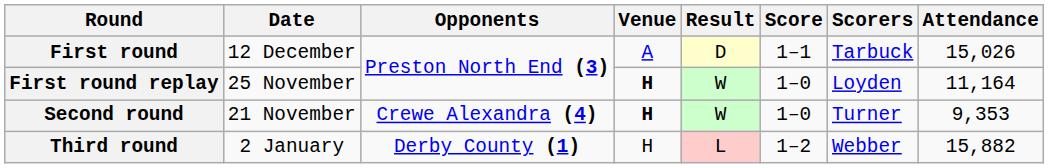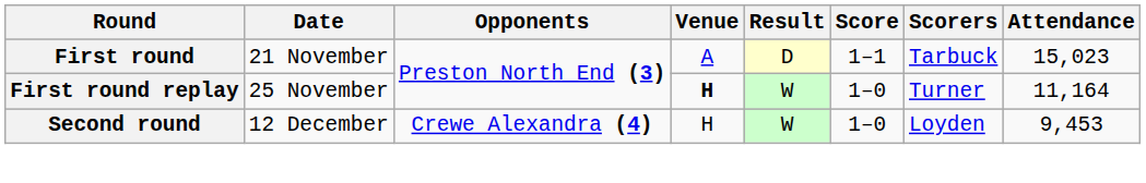First round | Date: 12 December -> 21 November
First round | Attendance: 15,026 -> 15,023
First round replay | Scorers: Loyden -> Turner
Second round | Date: 21 November -> 12 December
Second round | Venue: bold -> normal
Second round | Scorers: Turner -> Loyden
Second round | Attendance: 9,353 -> 9,453
- row: Third round | 2 January | Derby County (1) | H | L | 1–2 | Webber | 15,882
